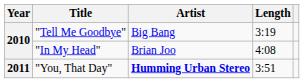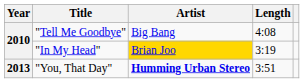"Tell Me Goodbye" | Length: 3:19 -> 4:08
"In My Head" | Artist: no background -> gold background
"In My Head" | Length: 4:08 -> 3:19
"You, That Day" | Year: 2011 -> 2013
